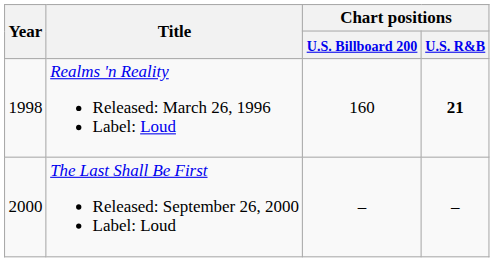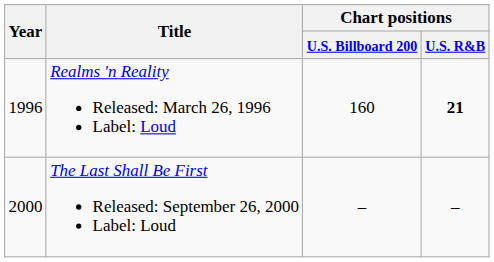Realms 'n Reality Released: March 26, 1996 Label: Loud | Year: 1998 -> 1996
